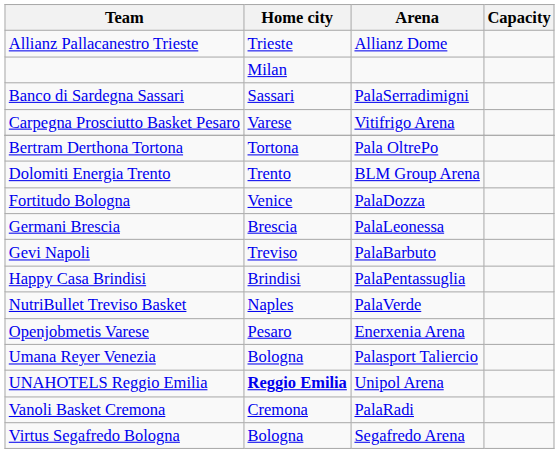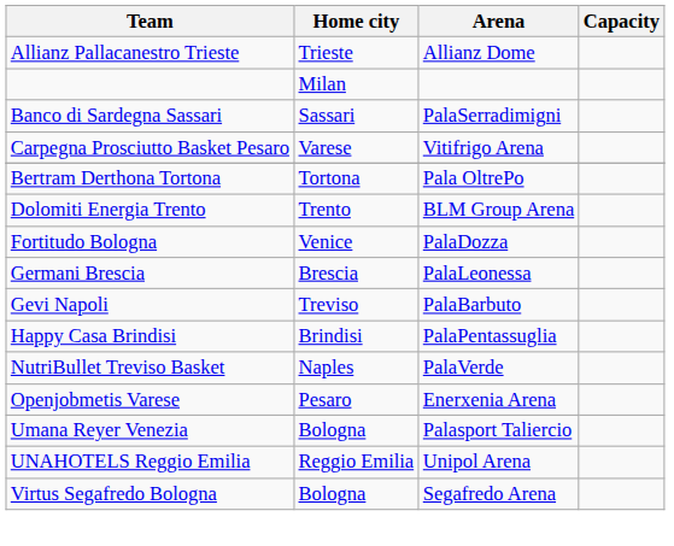UNAHOTELS Reggio Emilia | Home city: bold -> normal
- row: Vanoli Basket Cremona | Cremona | PalaRadi
